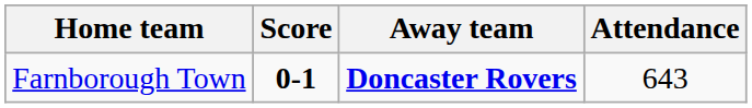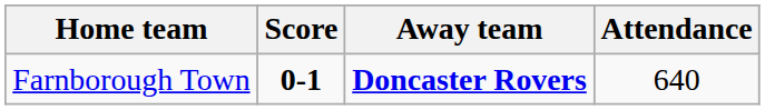Farnborough Town | Attendance: 643 -> 640
